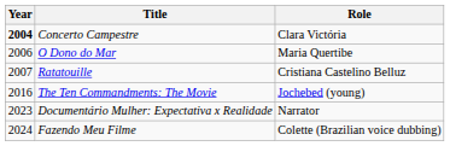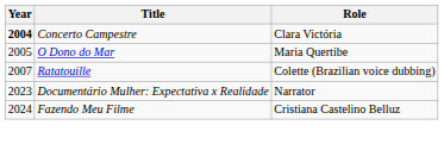O Dono do Mar | Year: 2006 -> 2005
Ratatouille | Role: Cristiana Castelino Belluz -> Colette (Brazilian voice dubbing)
- row: 2016 | The Ten Commandments: The Movie | Jochebed (young)
Fazendo Meu Filme | Role: Colette (Brazilian voice dubbing) -> Cristiana Castelino Belluz
